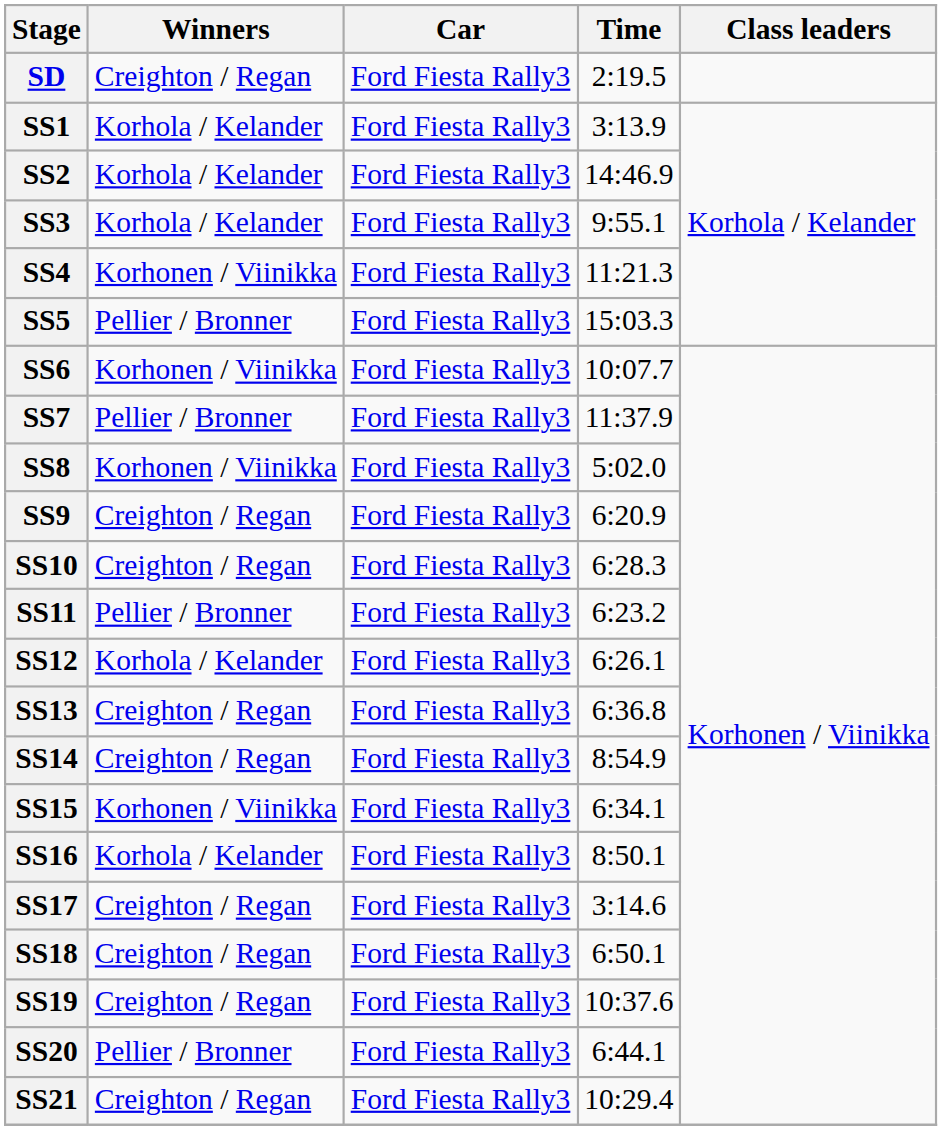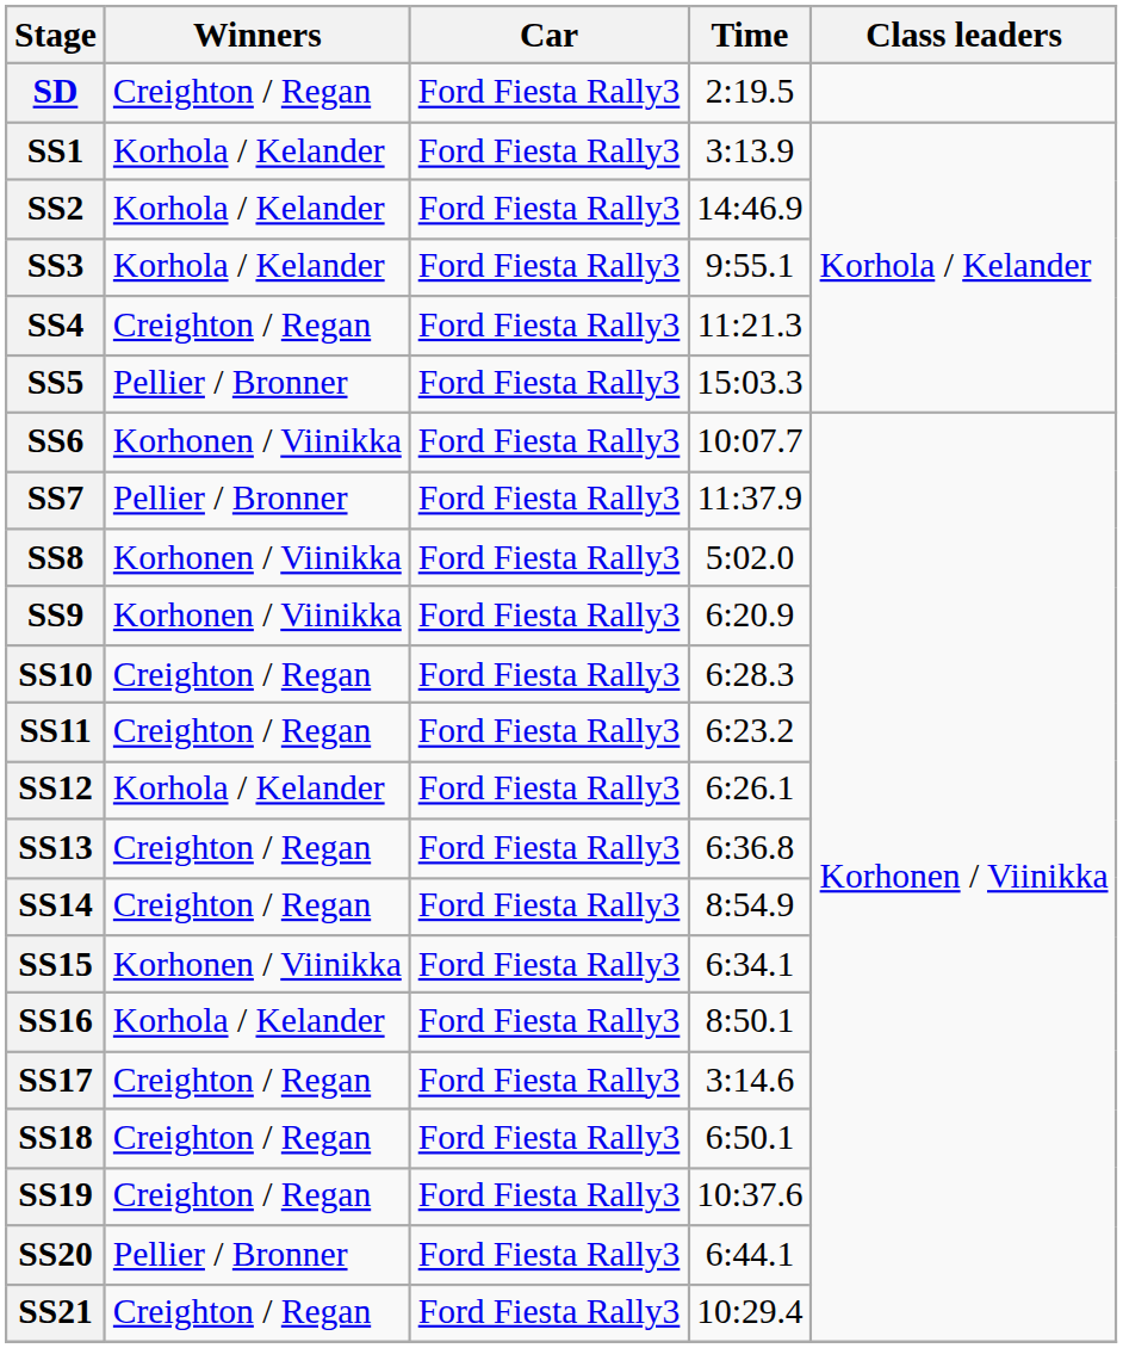SS4 | Winners: Korhonen / Viinikka -> Creighton / Regan
SS9 | Winners: Creighton / Regan -> Korhonen / Viinikka
SS11 | Winners: Pellier / Bronner -> Creighton / Regan
